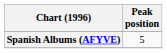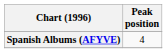Spanish Albums (AFYVE) | Peak position: 5 -> 4
